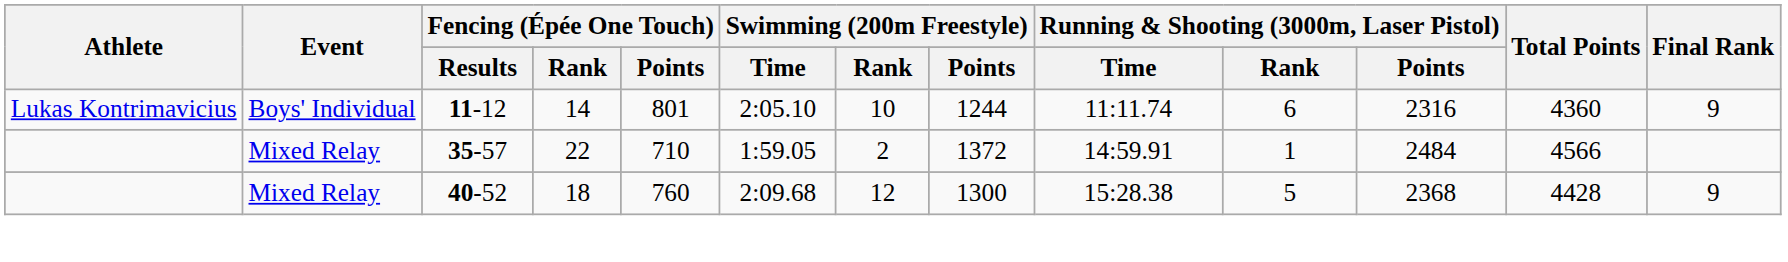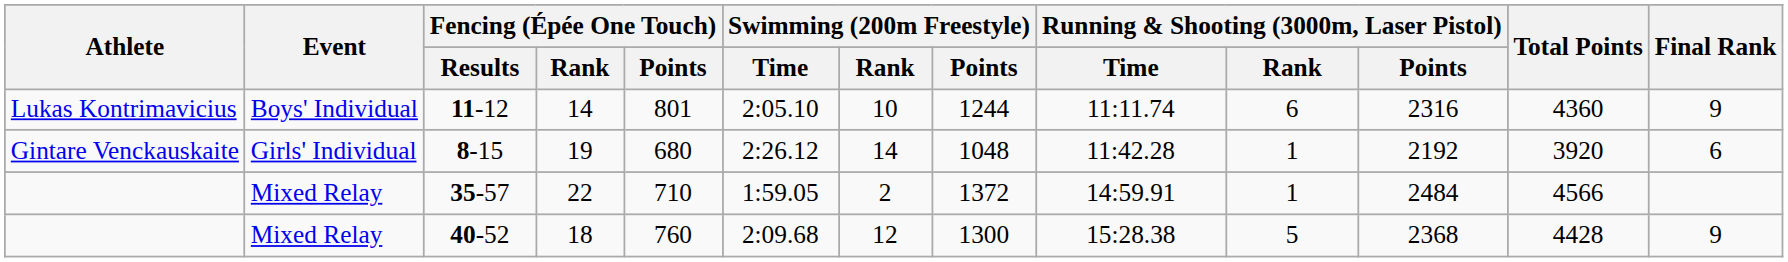+ row: Gintare Venckauskaite | Girls' Individual | 8-15 | 19 | 680 | 2:26.12 | 14 | 1048 | 11:42.28 | 1 | 2192 | 3920 | 6
